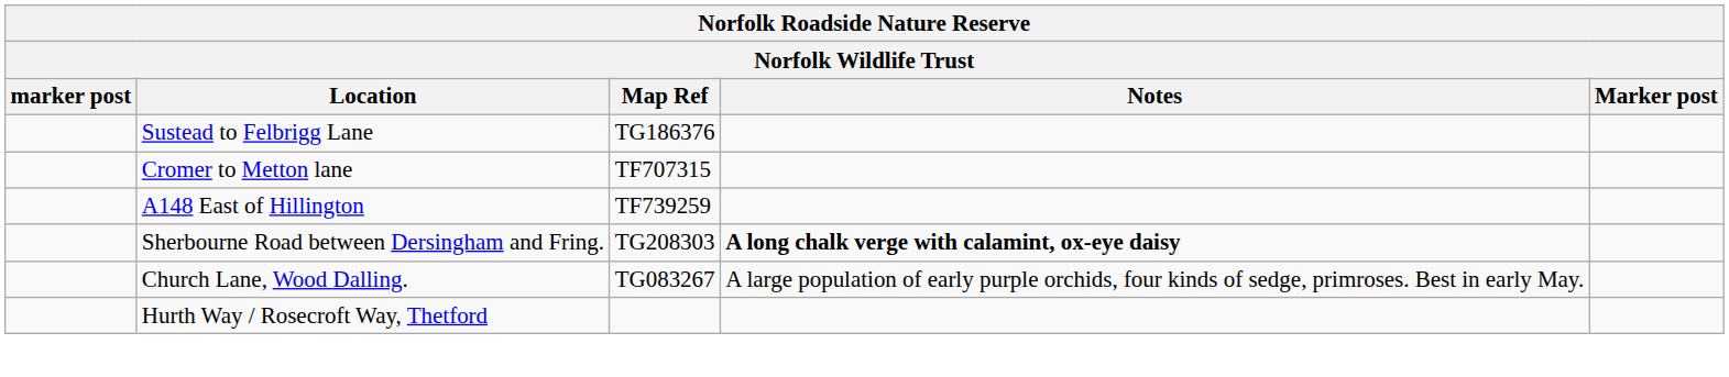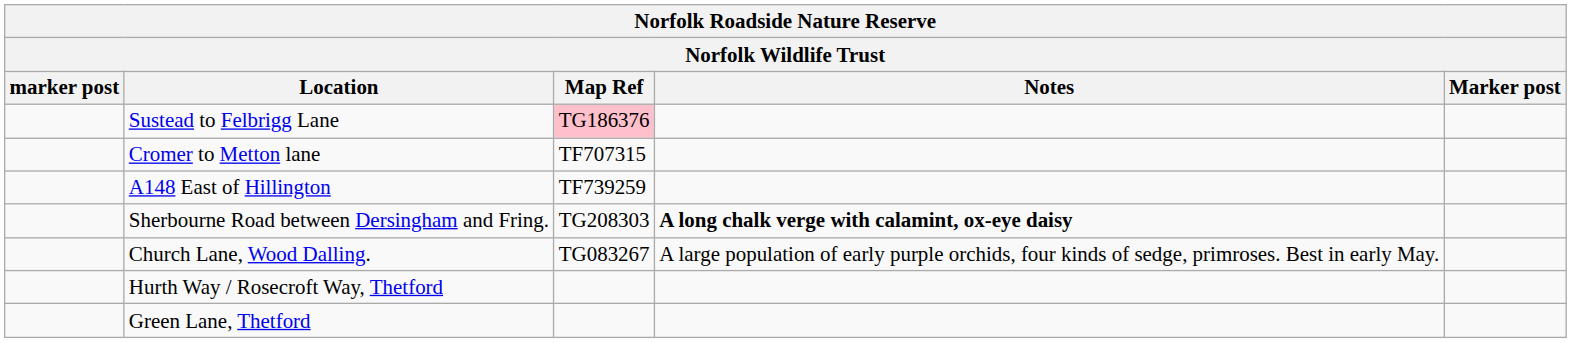Sustead to Felbrigg Lane | Map Ref: no background -> pink background
+ row: Green Lane, Thetford
